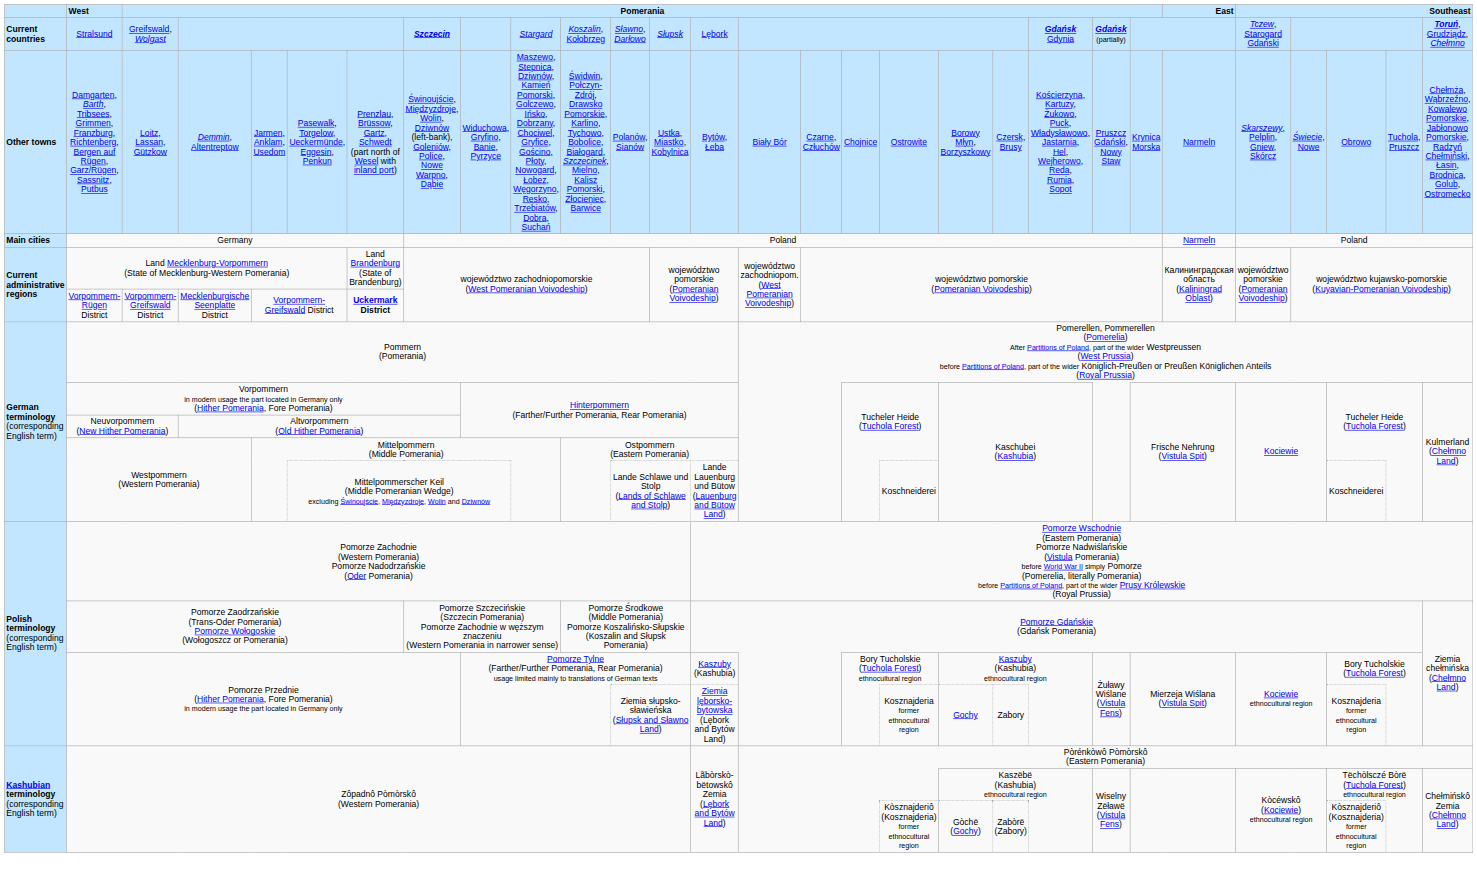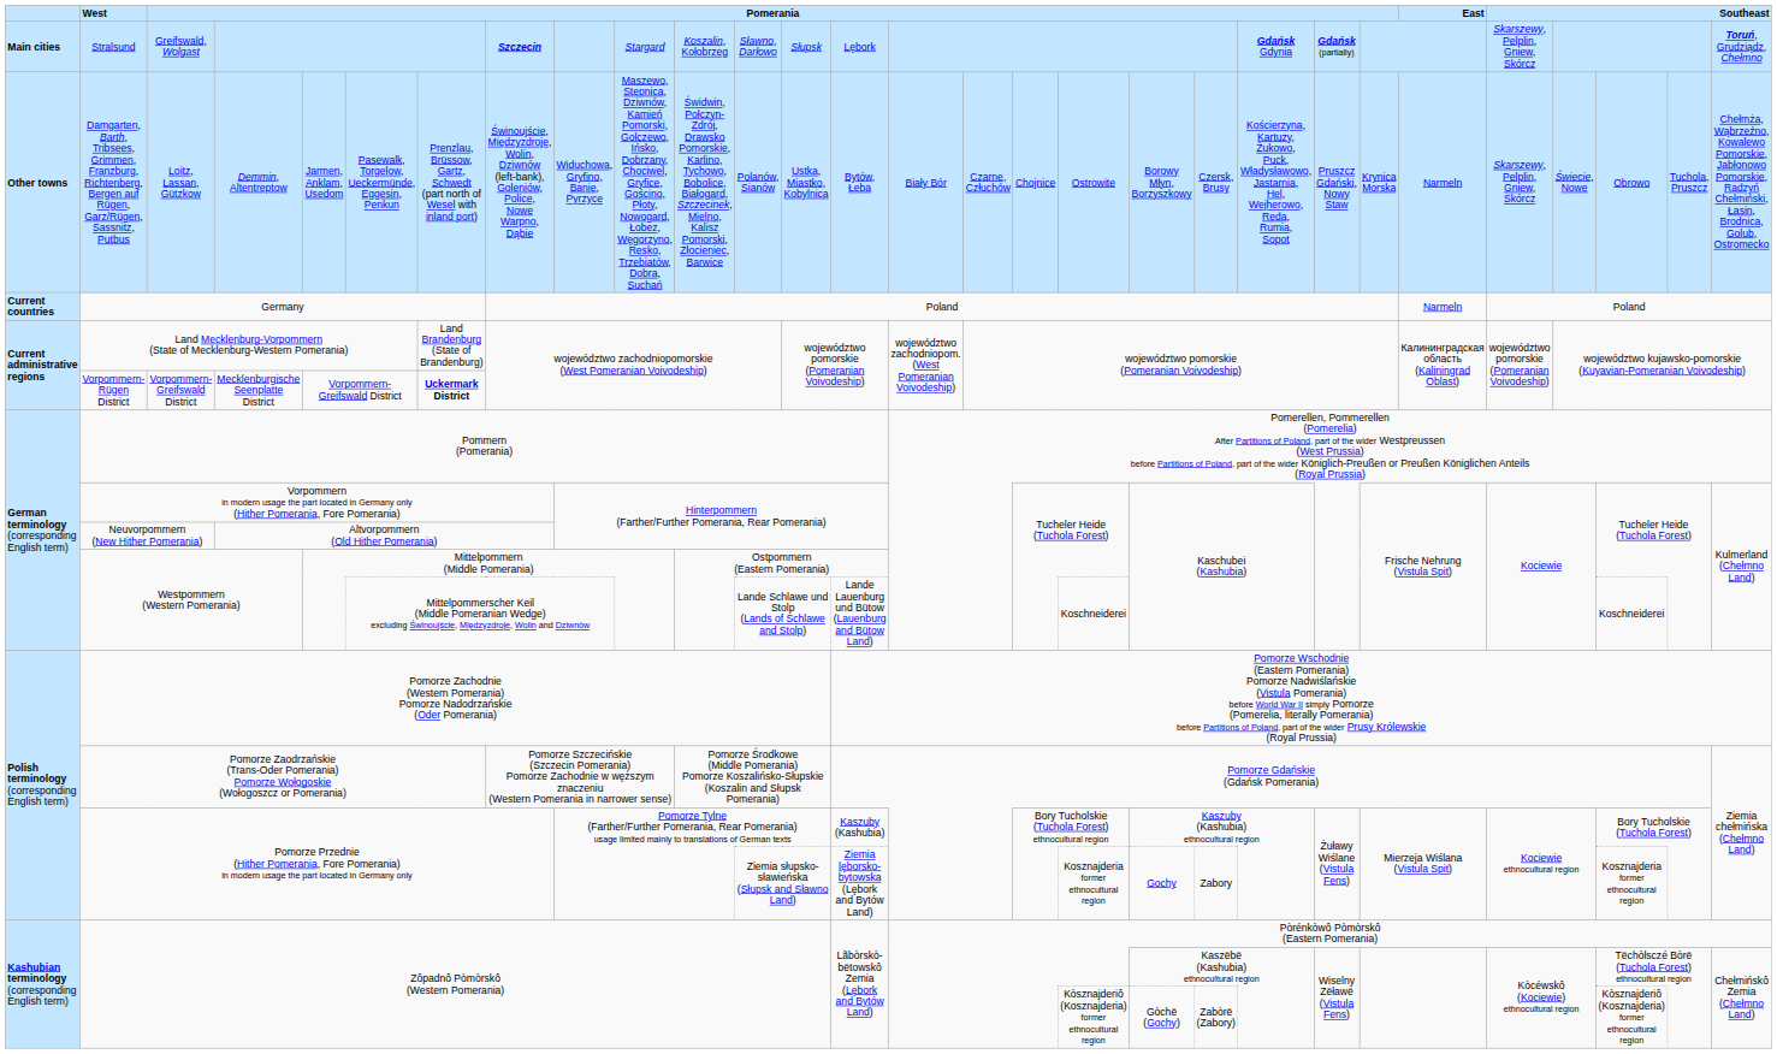Stralsund | column 1: Current countries -> Main cities
Stralsund | column 25: Tczew, Starogard Gdański -> Skarszewy, Pelplin, Gniew, Skórcz
Germany | column 1: Main cities -> Current countries
